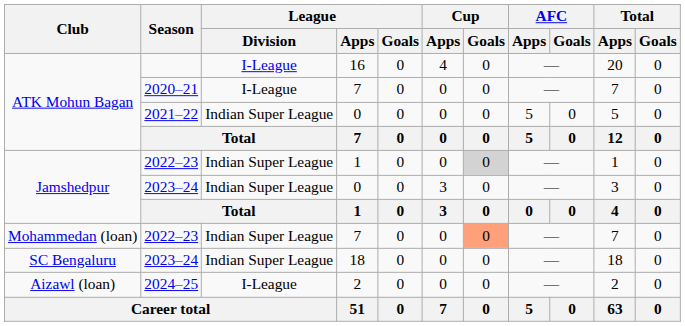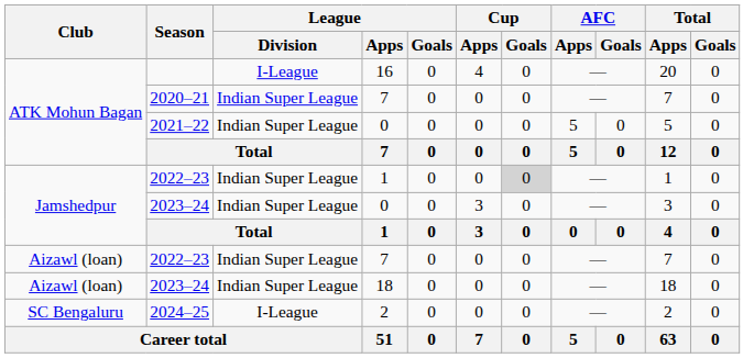2020–21 | League / Division: I-League -> Indian Super League
2022–23 / 7 | Club: Mohammedan (loan) -> Aizawl (loan)
2022–23 / 7 | Cup / Goals: lightsalmon background -> no background
2023–24 / 18 | Club: SC Bengaluru -> Aizawl (loan)
2024–25 | Club: Aizawl (loan) -> SC Bengaluru
